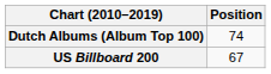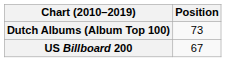Dutch Albums (Album Top 100) | Position: 74 -> 73
